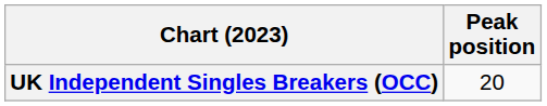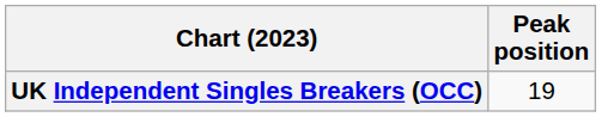UK Independent Singles Breakers (OCC) | Peak position: 20 -> 19
